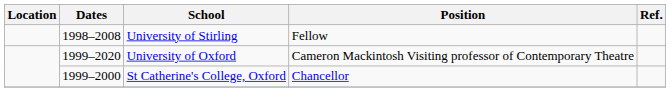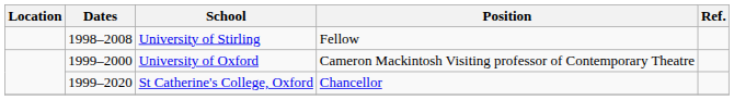University of Oxford | Dates: 1999–2020 -> 1999–2000
St Catherine's College, Oxford | Dates: 1999–2000 -> 1999–2020
